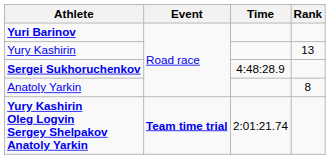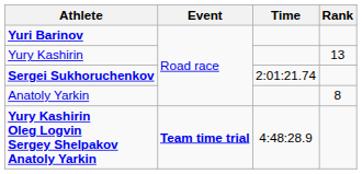Sergei Sukhoruchenkov | Time: 4:48:28.9 -> 2:01:21.74
Yury Kashirin Oleg Logvin Sergey Shelpakov Anatoly Yarkin | Time: 2:01:21.74 -> 4:48:28.9
